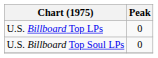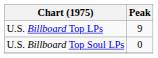U.S. Billboard Top LPs | Peak: 0 -> 9
